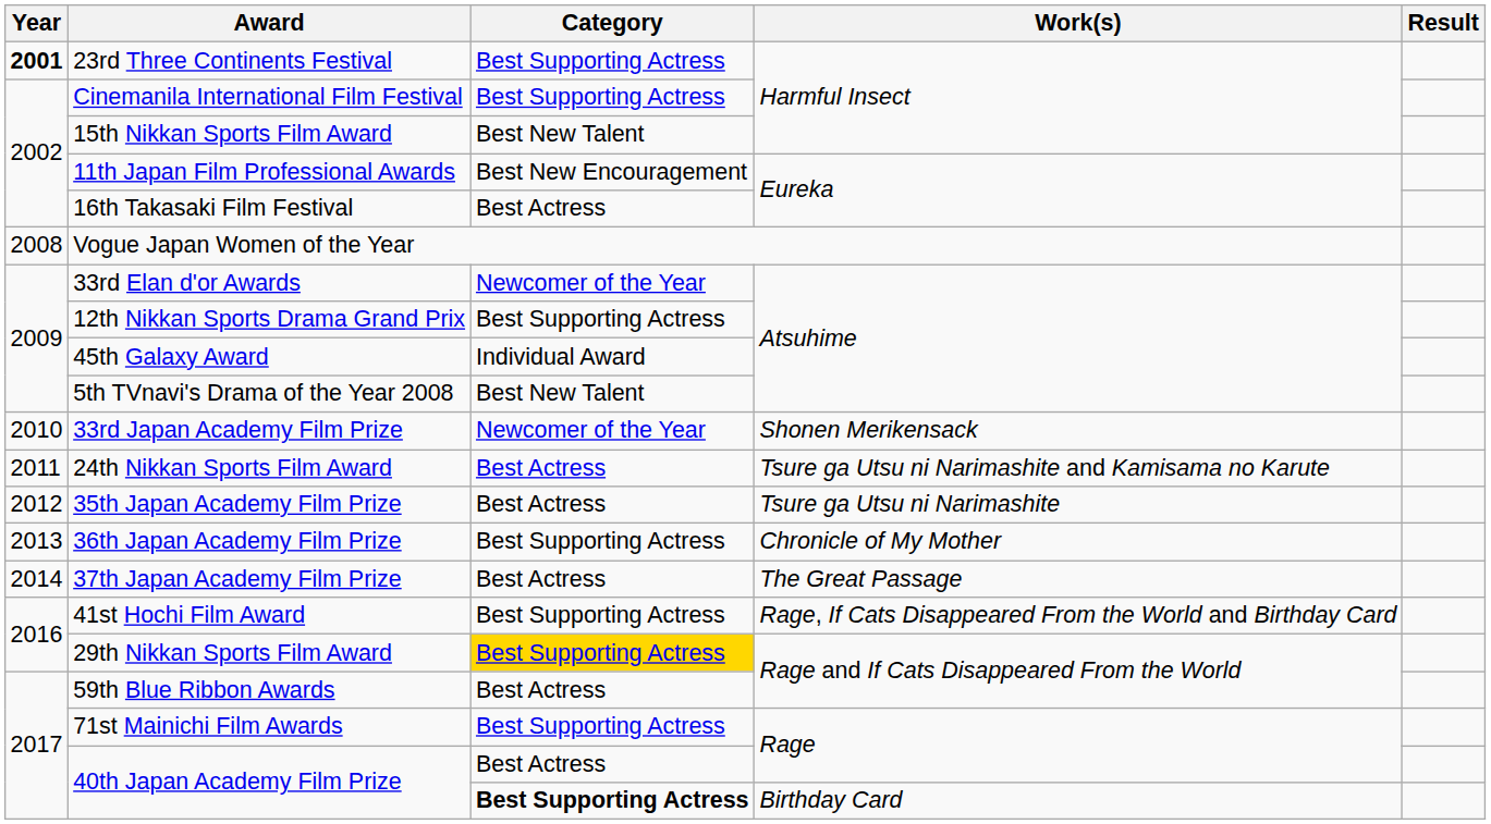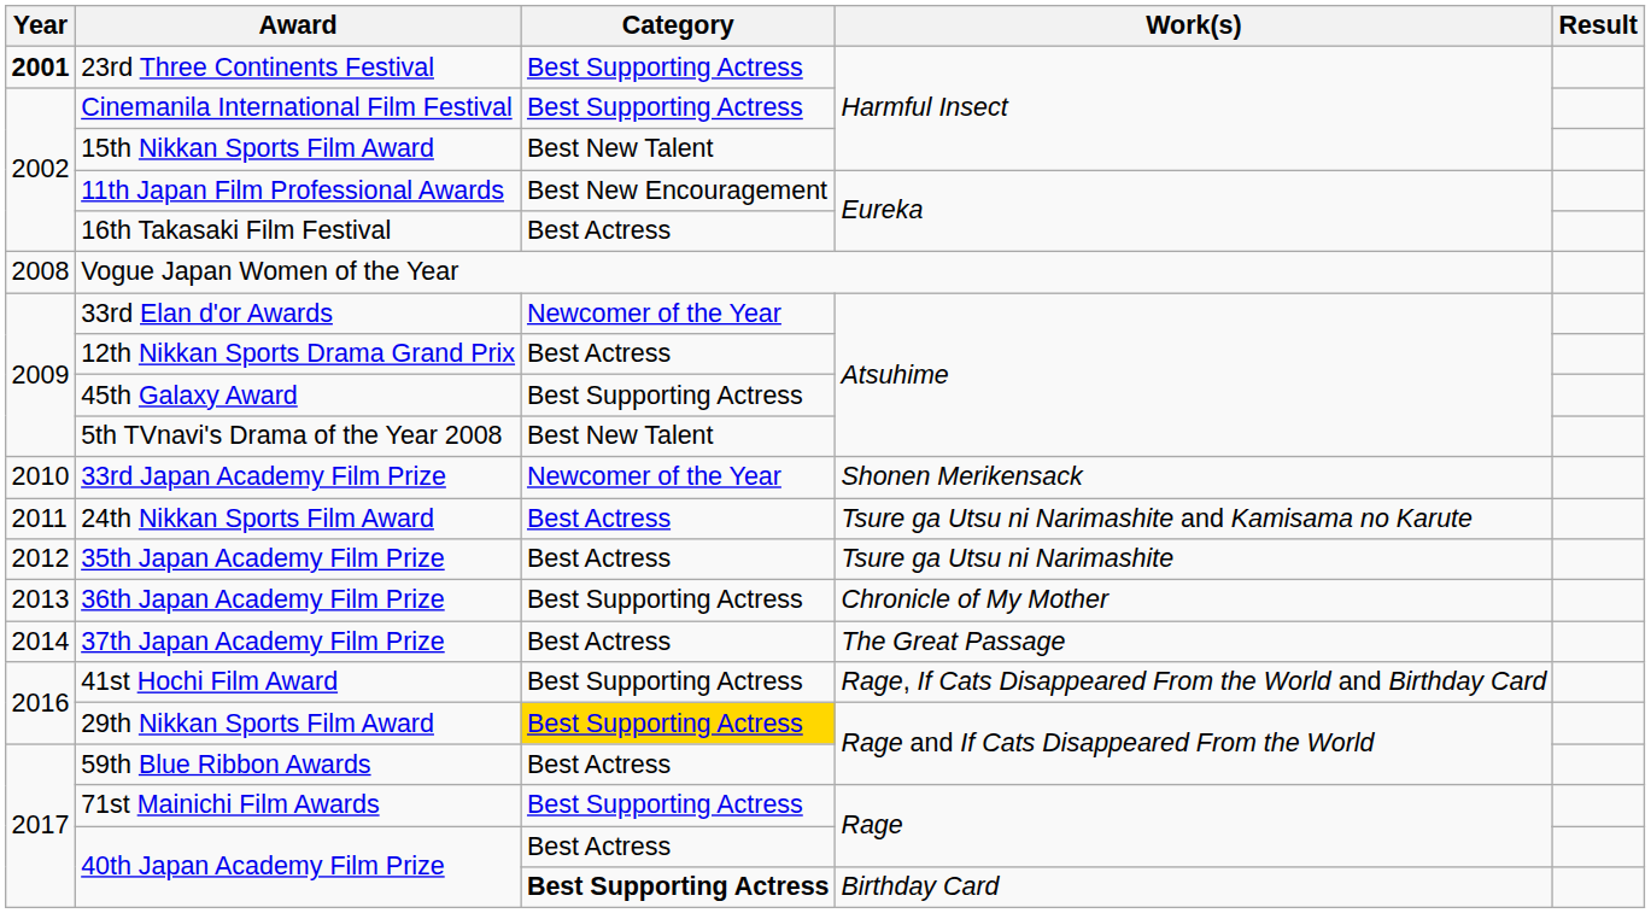12th Nikkan Sports Drama Grand Prix | Category: Best Supporting Actress -> Best Actress
45th Galaxy Award | Category: Individual Award -> Best Supporting Actress
